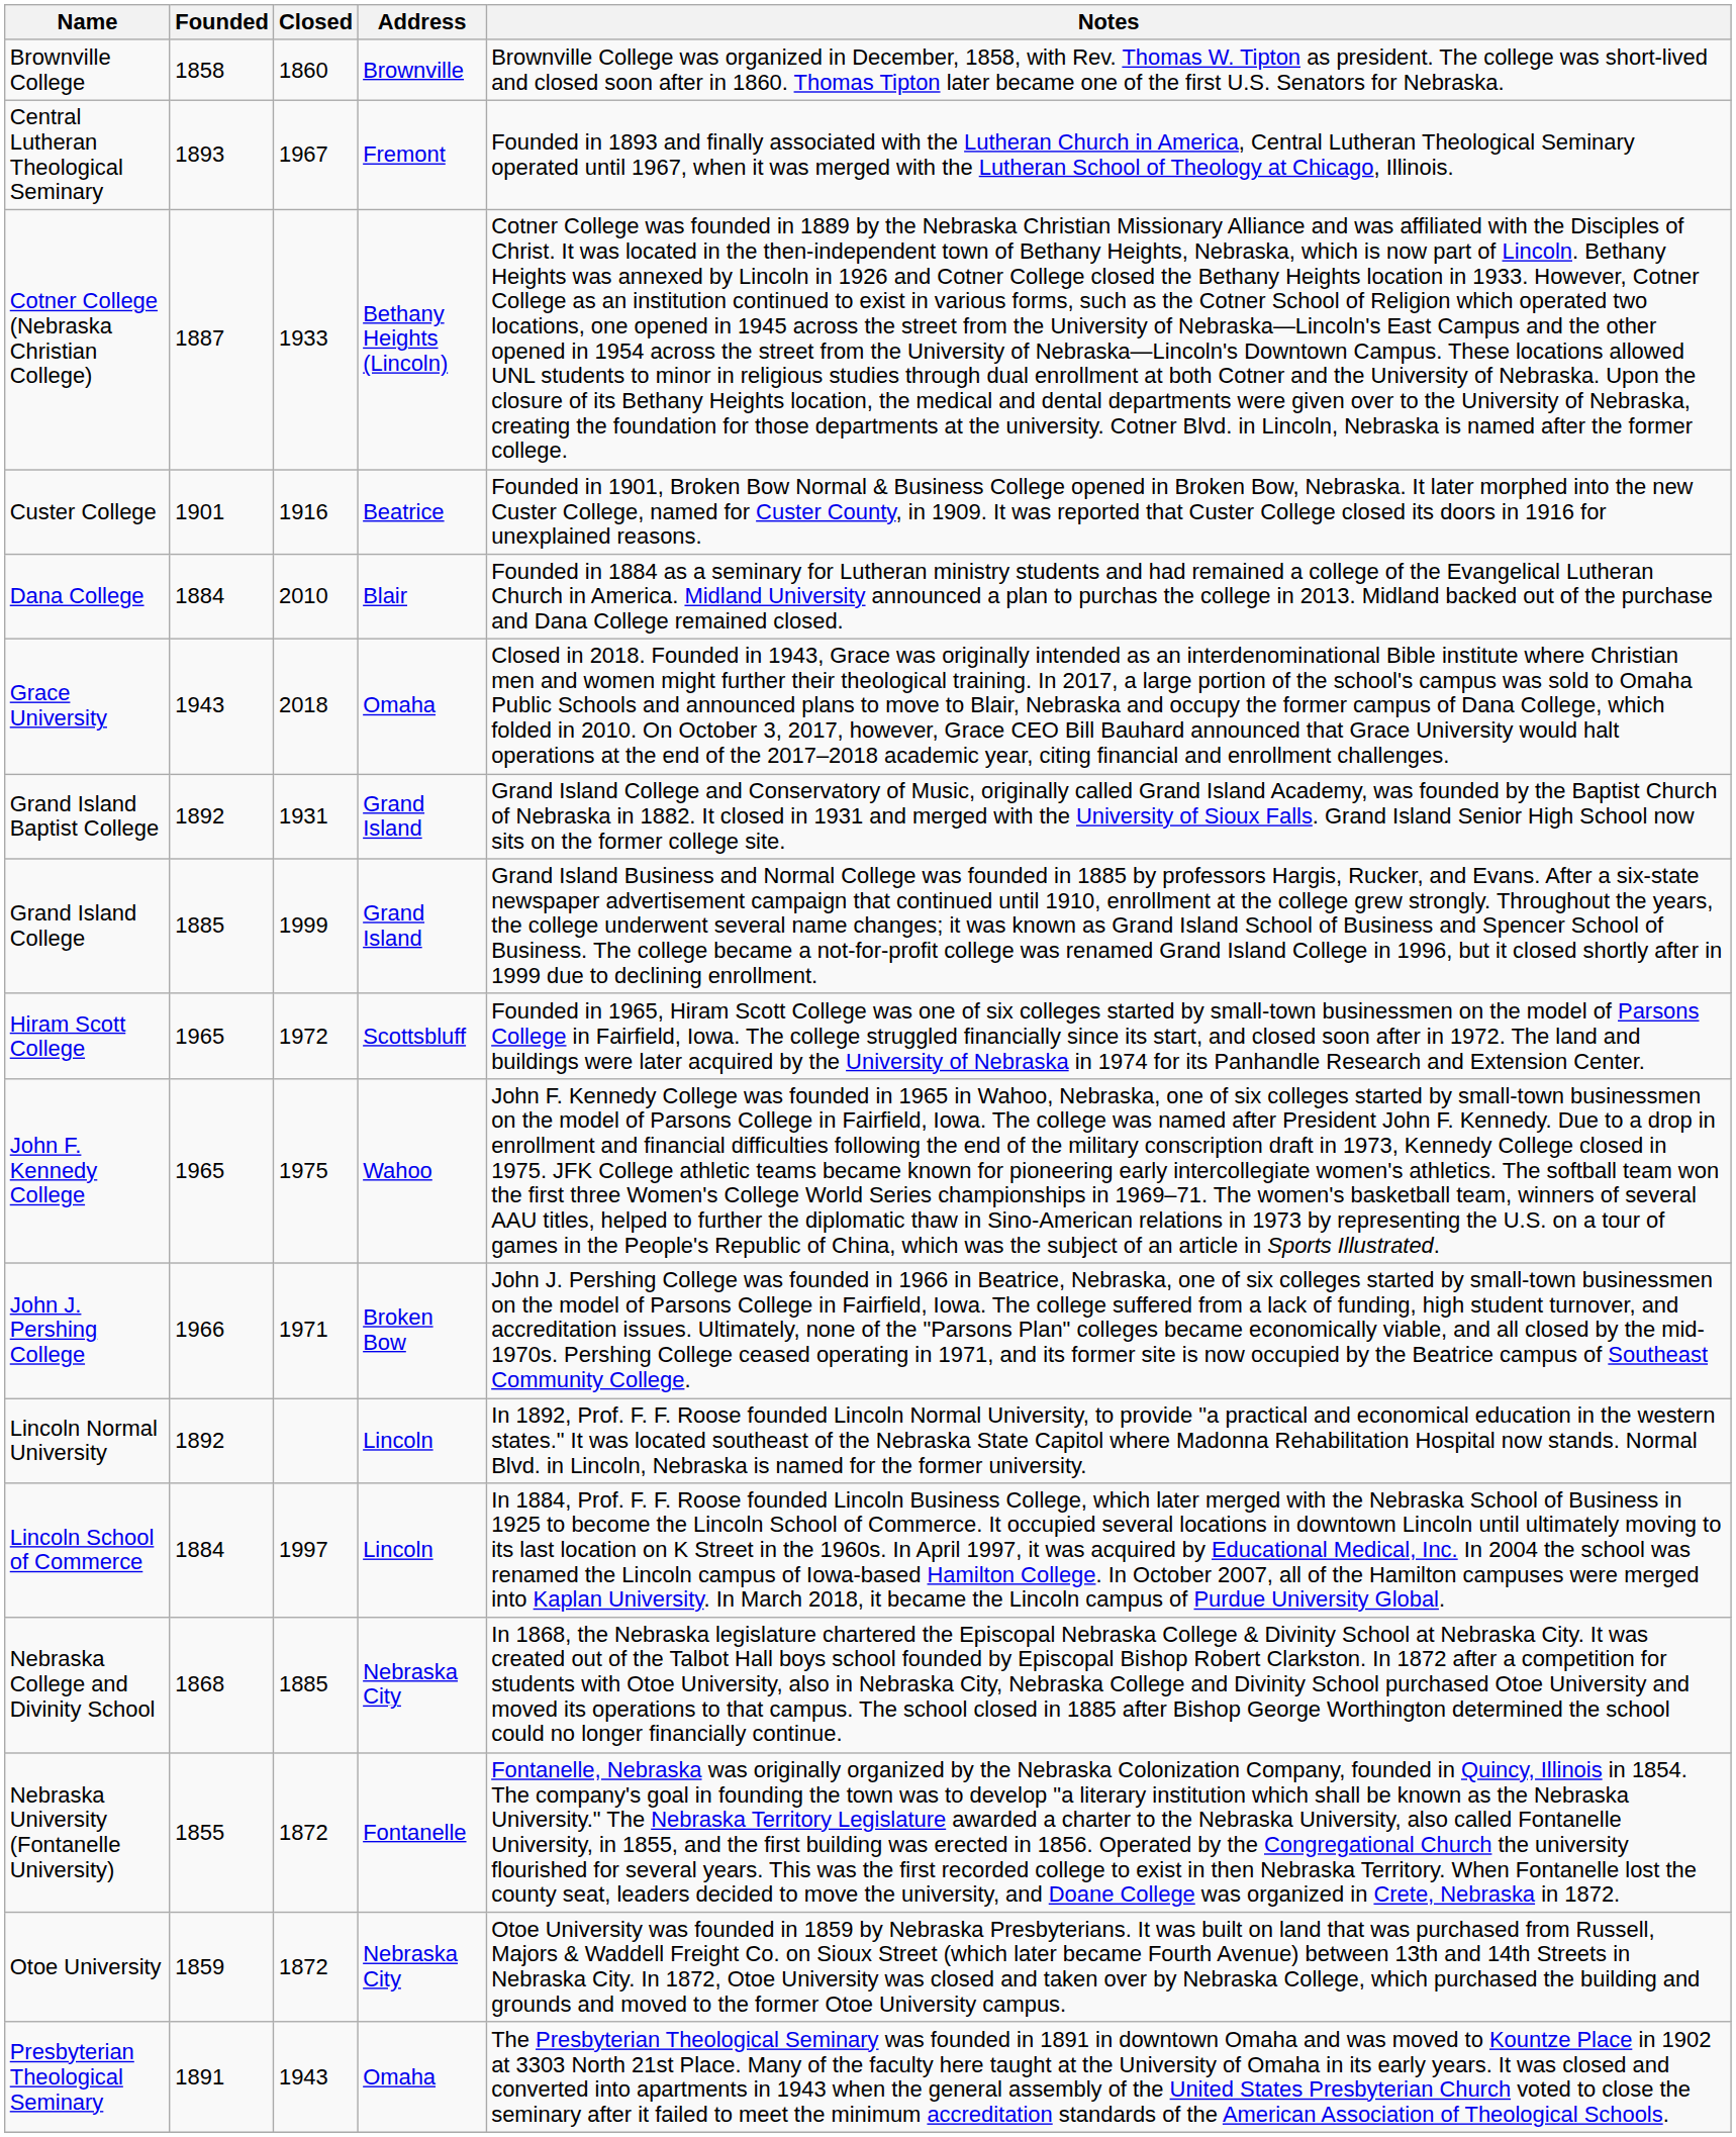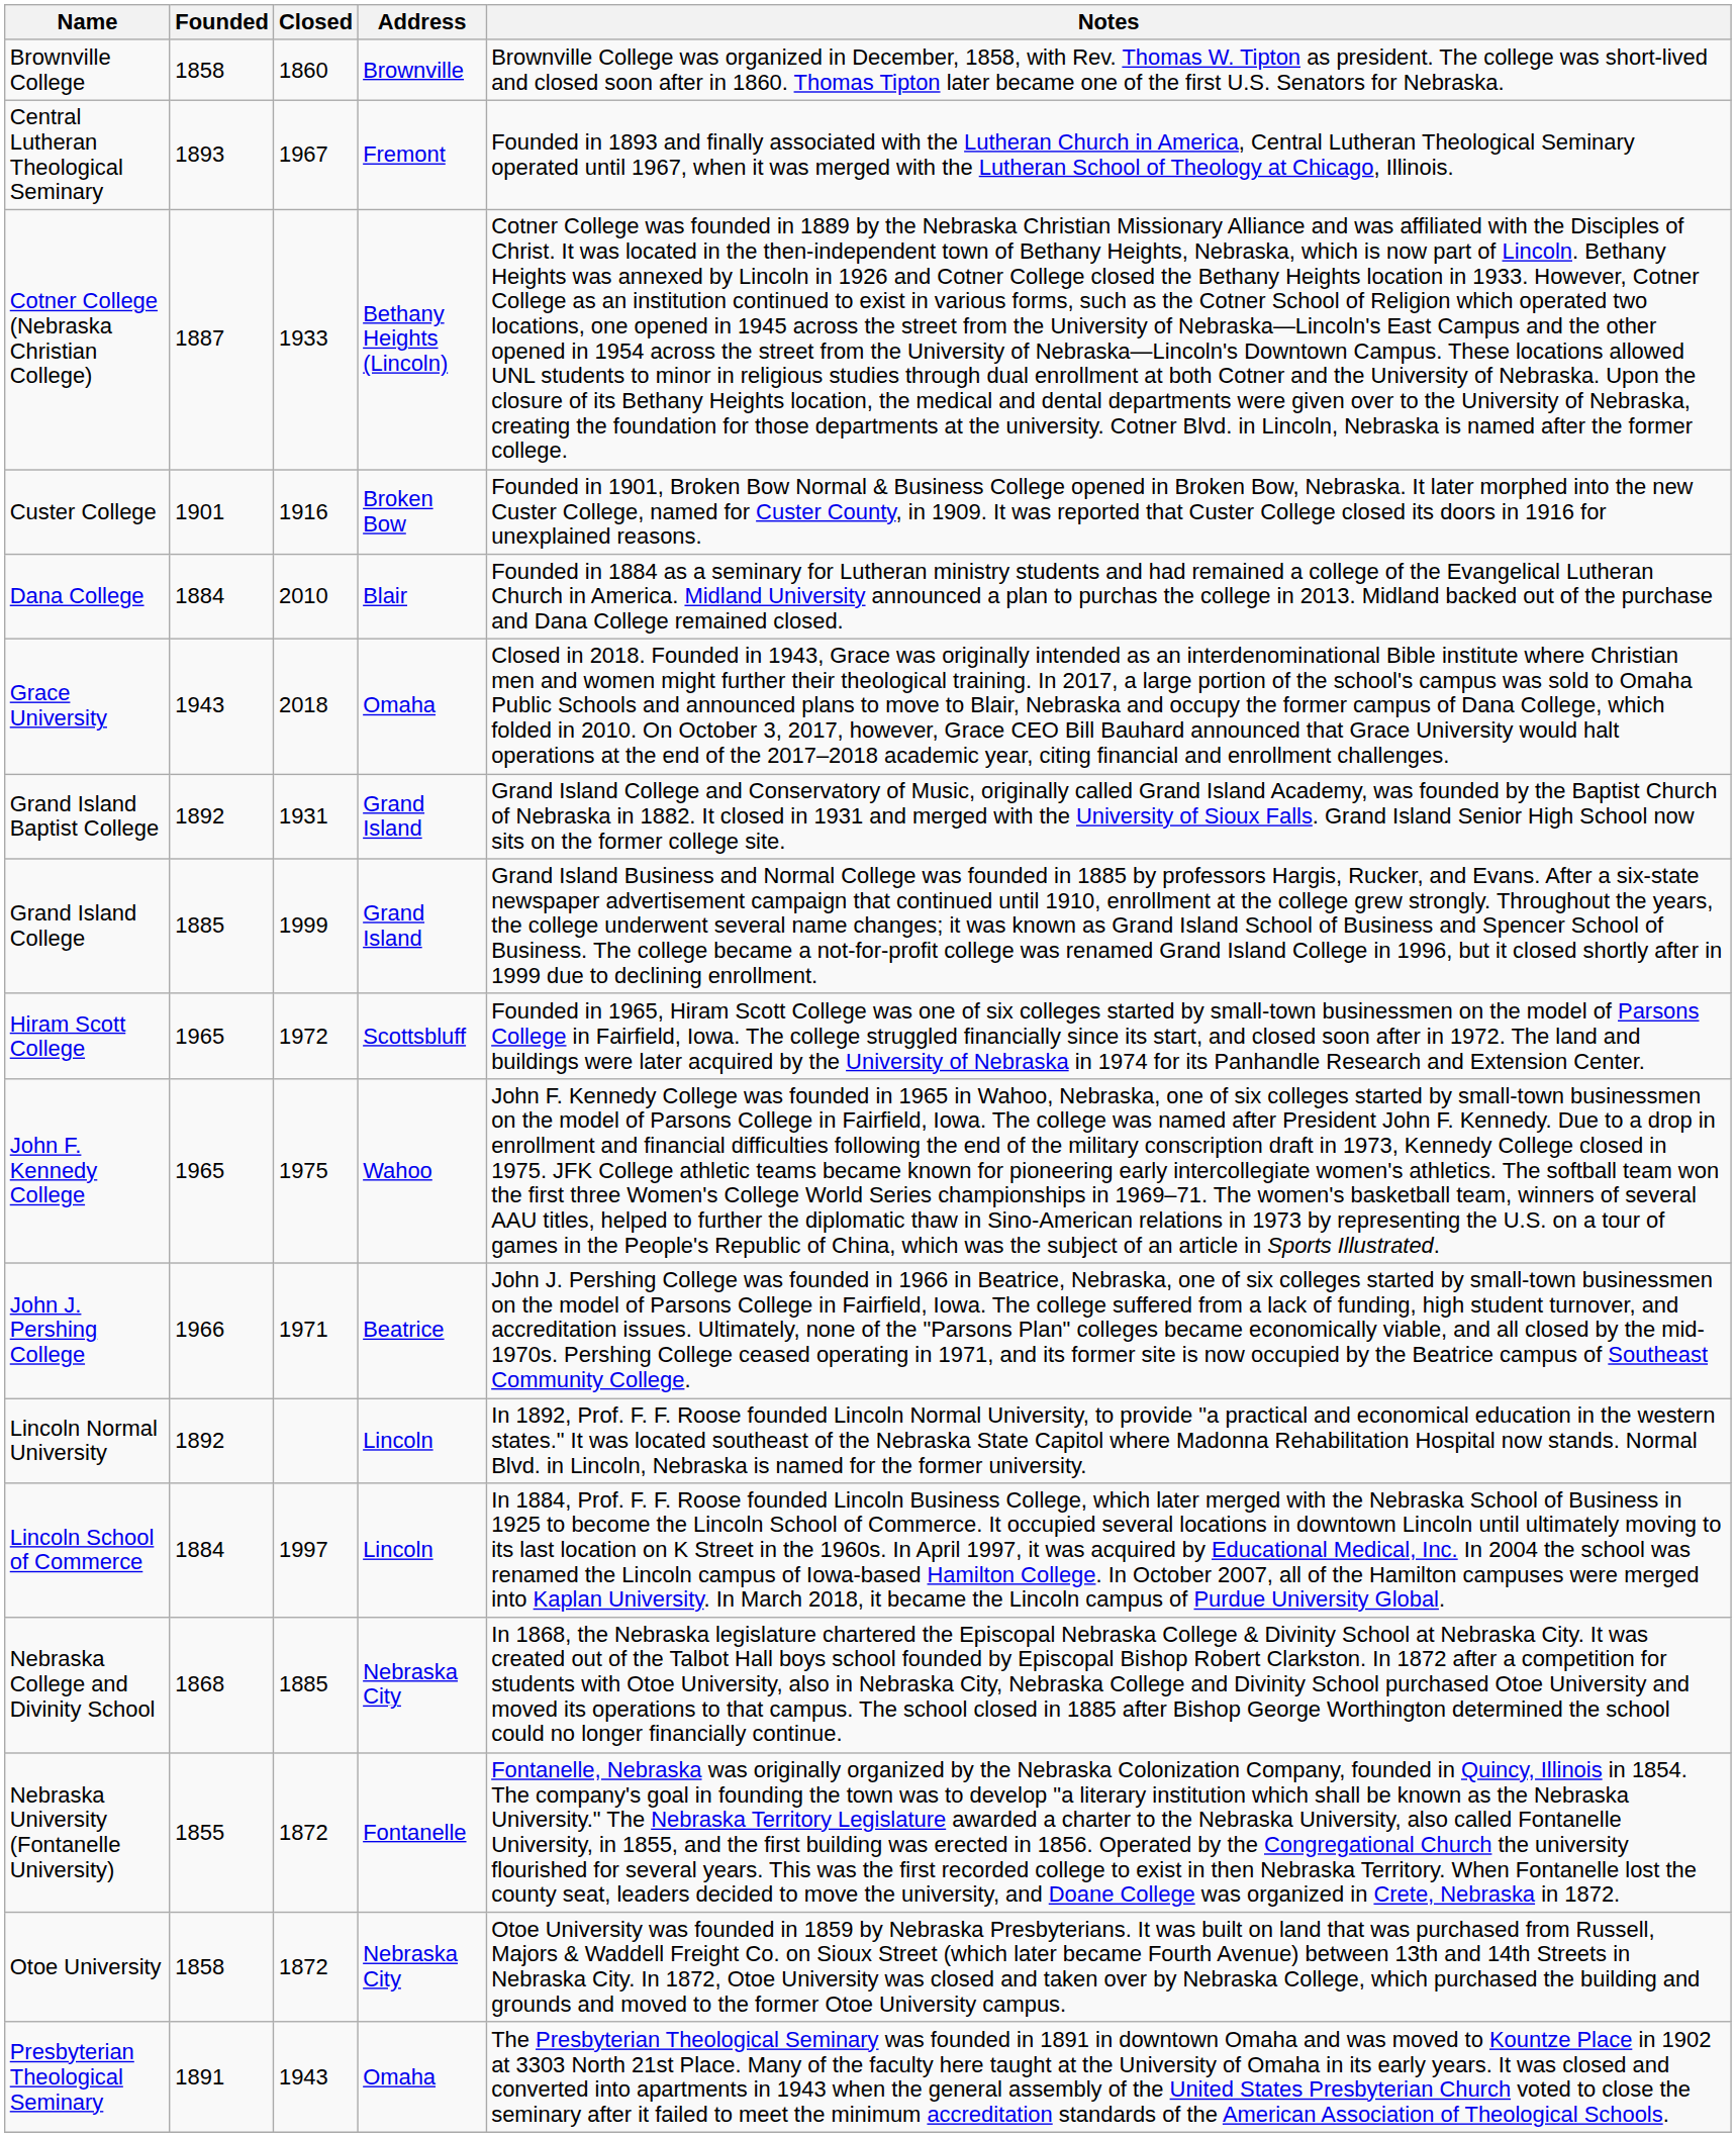Custer College | Address: Beatrice -> Broken Bow
John J. Pershing College | Address: Broken Bow -> Beatrice
Otoe University | Founded: 1859 -> 1858
